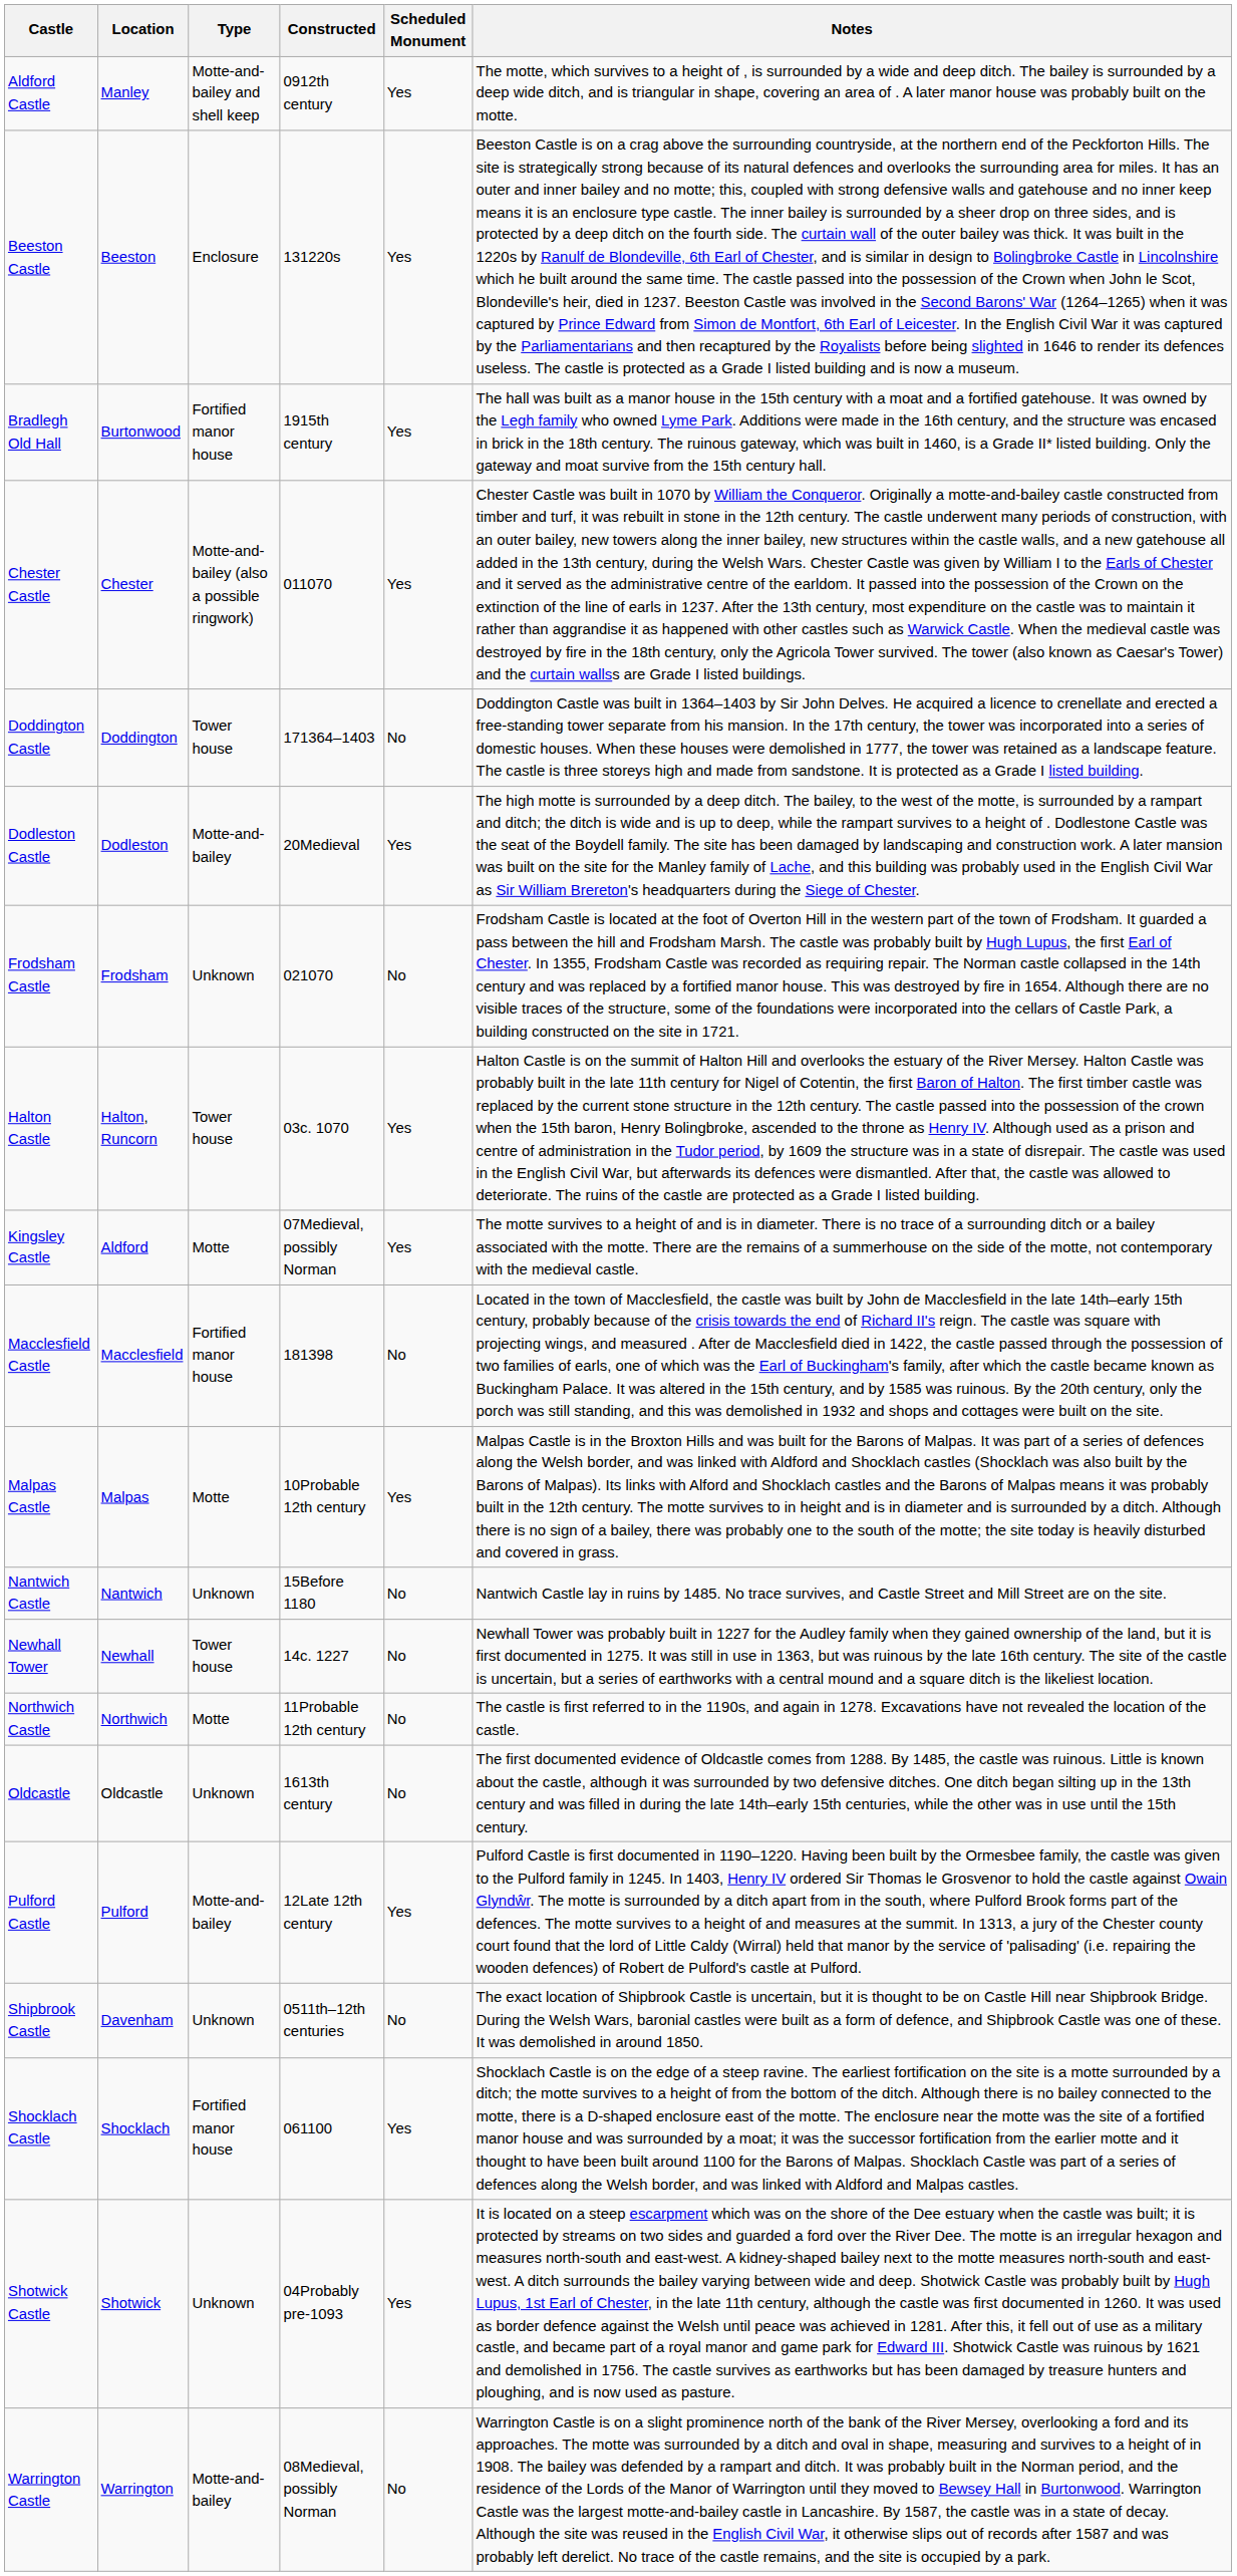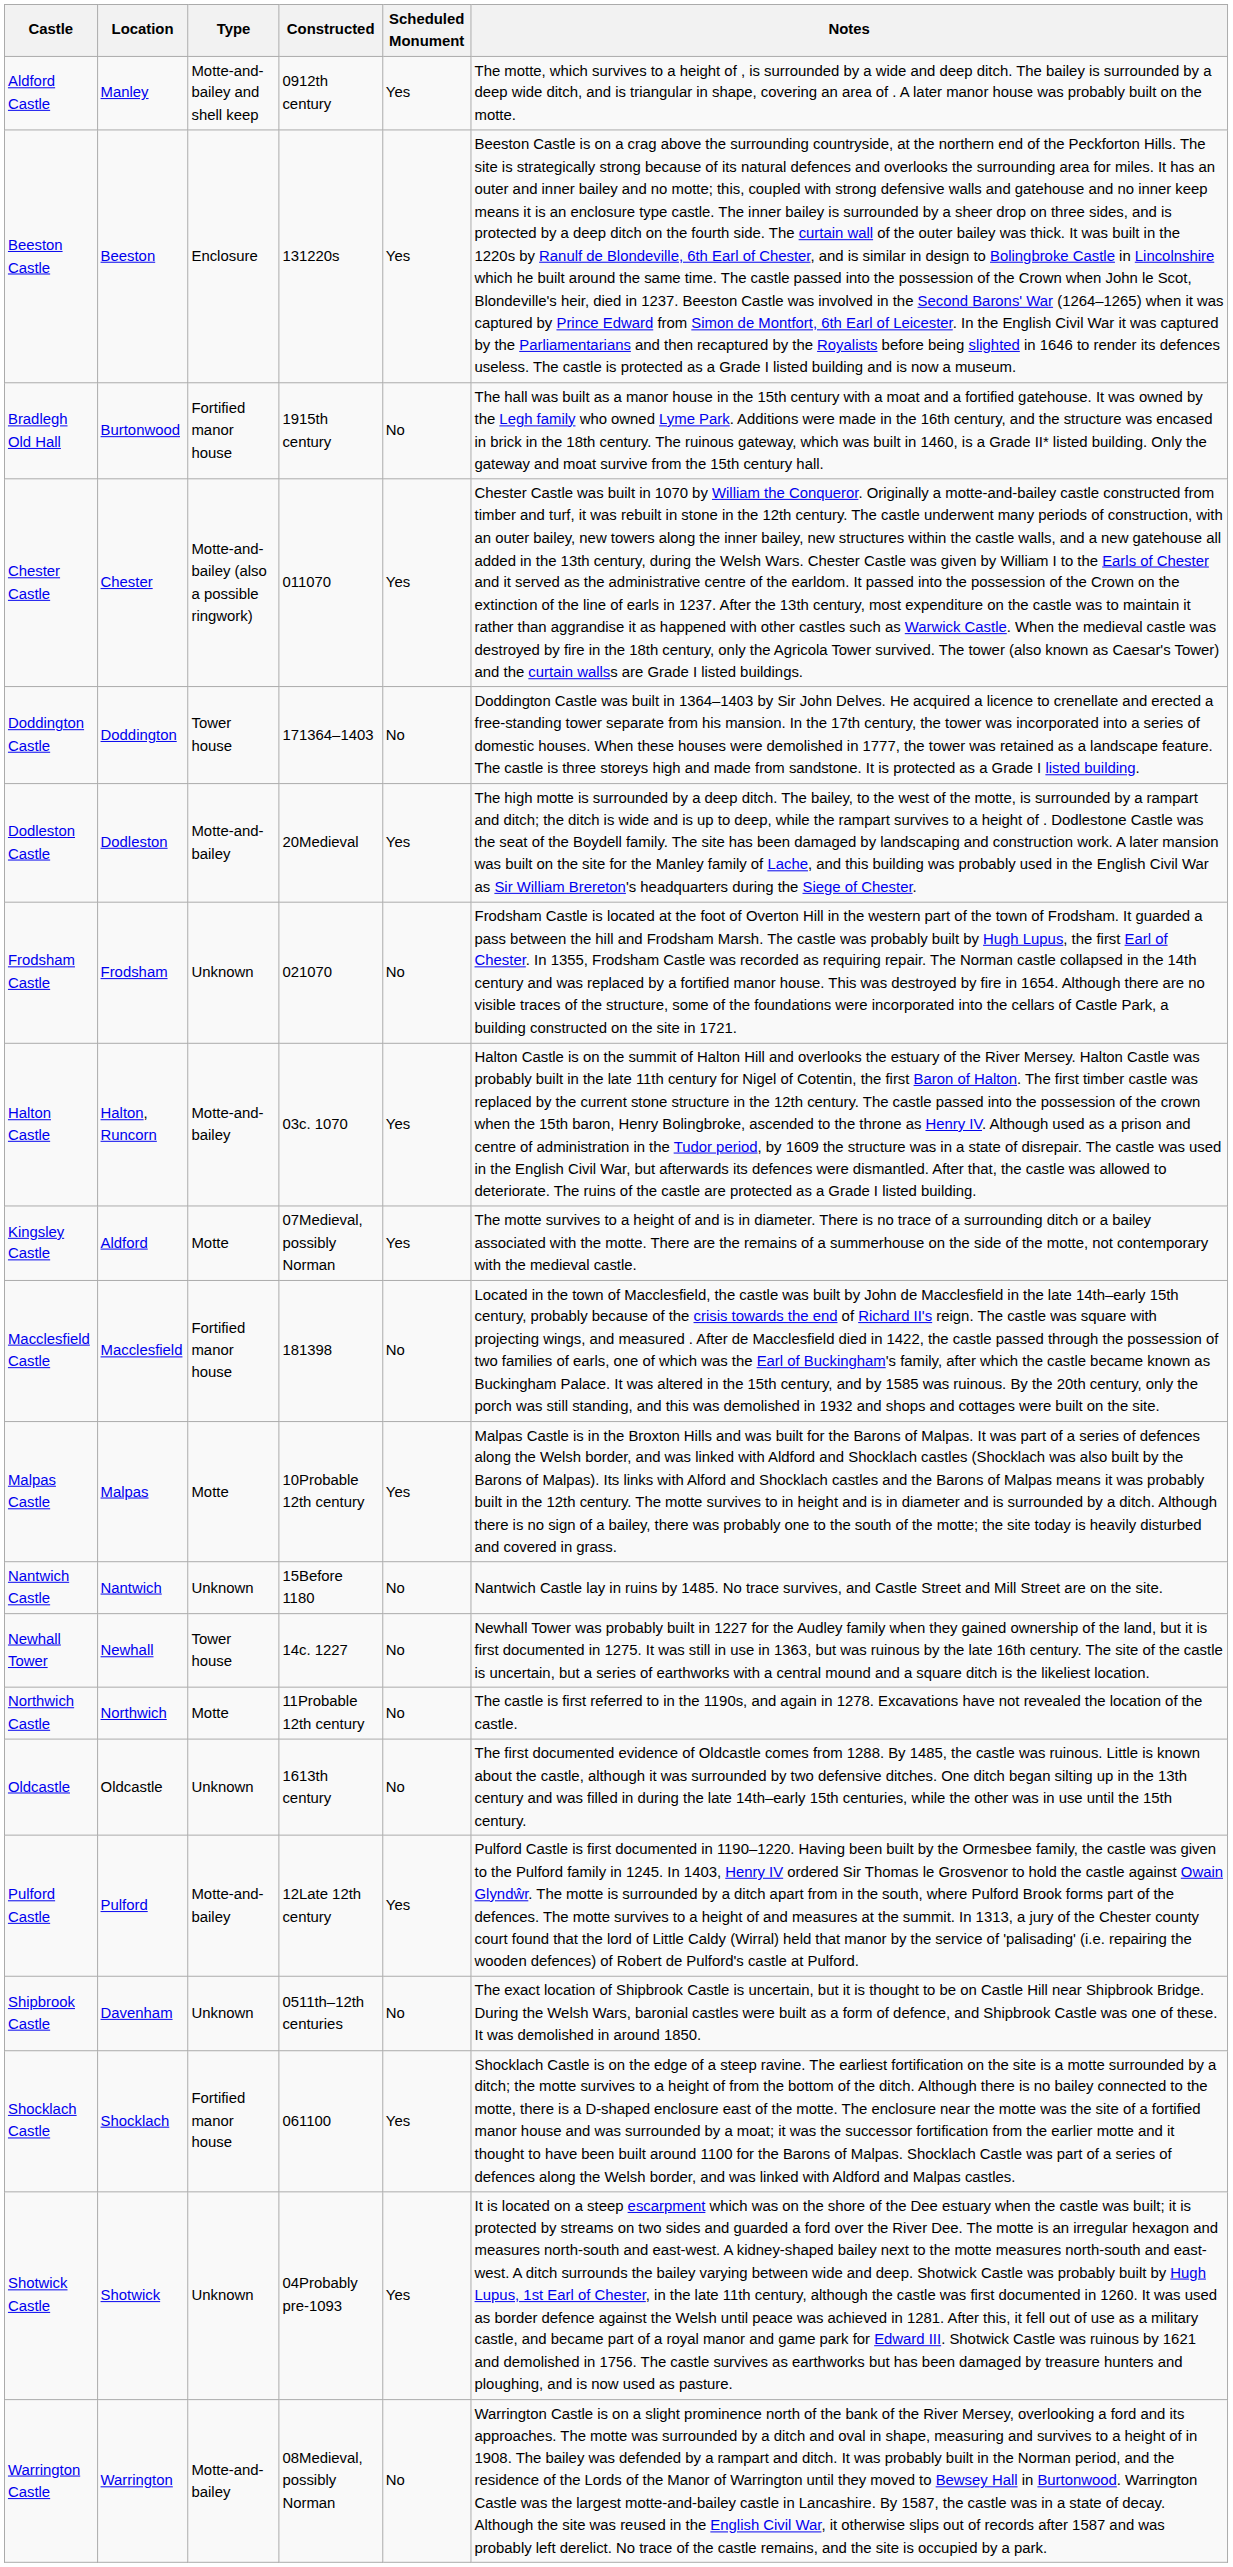Bradlegh Old Hall | Scheduled Monument: Yes -> No
Halton Castle | Type: Tower house -> Motte-and-bailey
